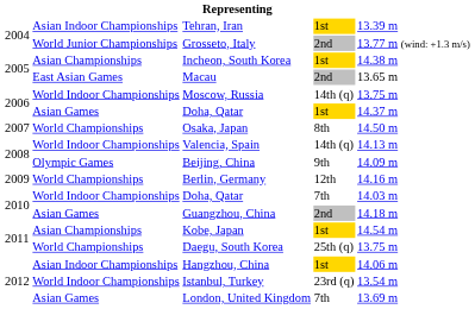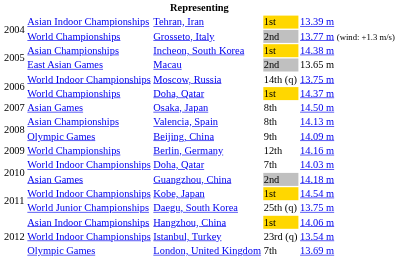Grosseto, Italy | column 2: World Junior Championships -> World Championships
2006 / Doha, Qatar | column 2: Asian Games -> World Championships
Osaka, Japan | column 2: World Championships -> Asian Games
Valencia, Spain | column 2: World Indoor Championships -> Asian Championships
Valencia, Spain | column 4: 14th (q) -> 8th
Kobe, Japan | column 2: Asian Championships -> World Indoor Championships
Daegu, South Korea | column 2: World Championships -> World Junior Championships
London, United Kingdom | column 2: Asian Games -> Olympic Games
